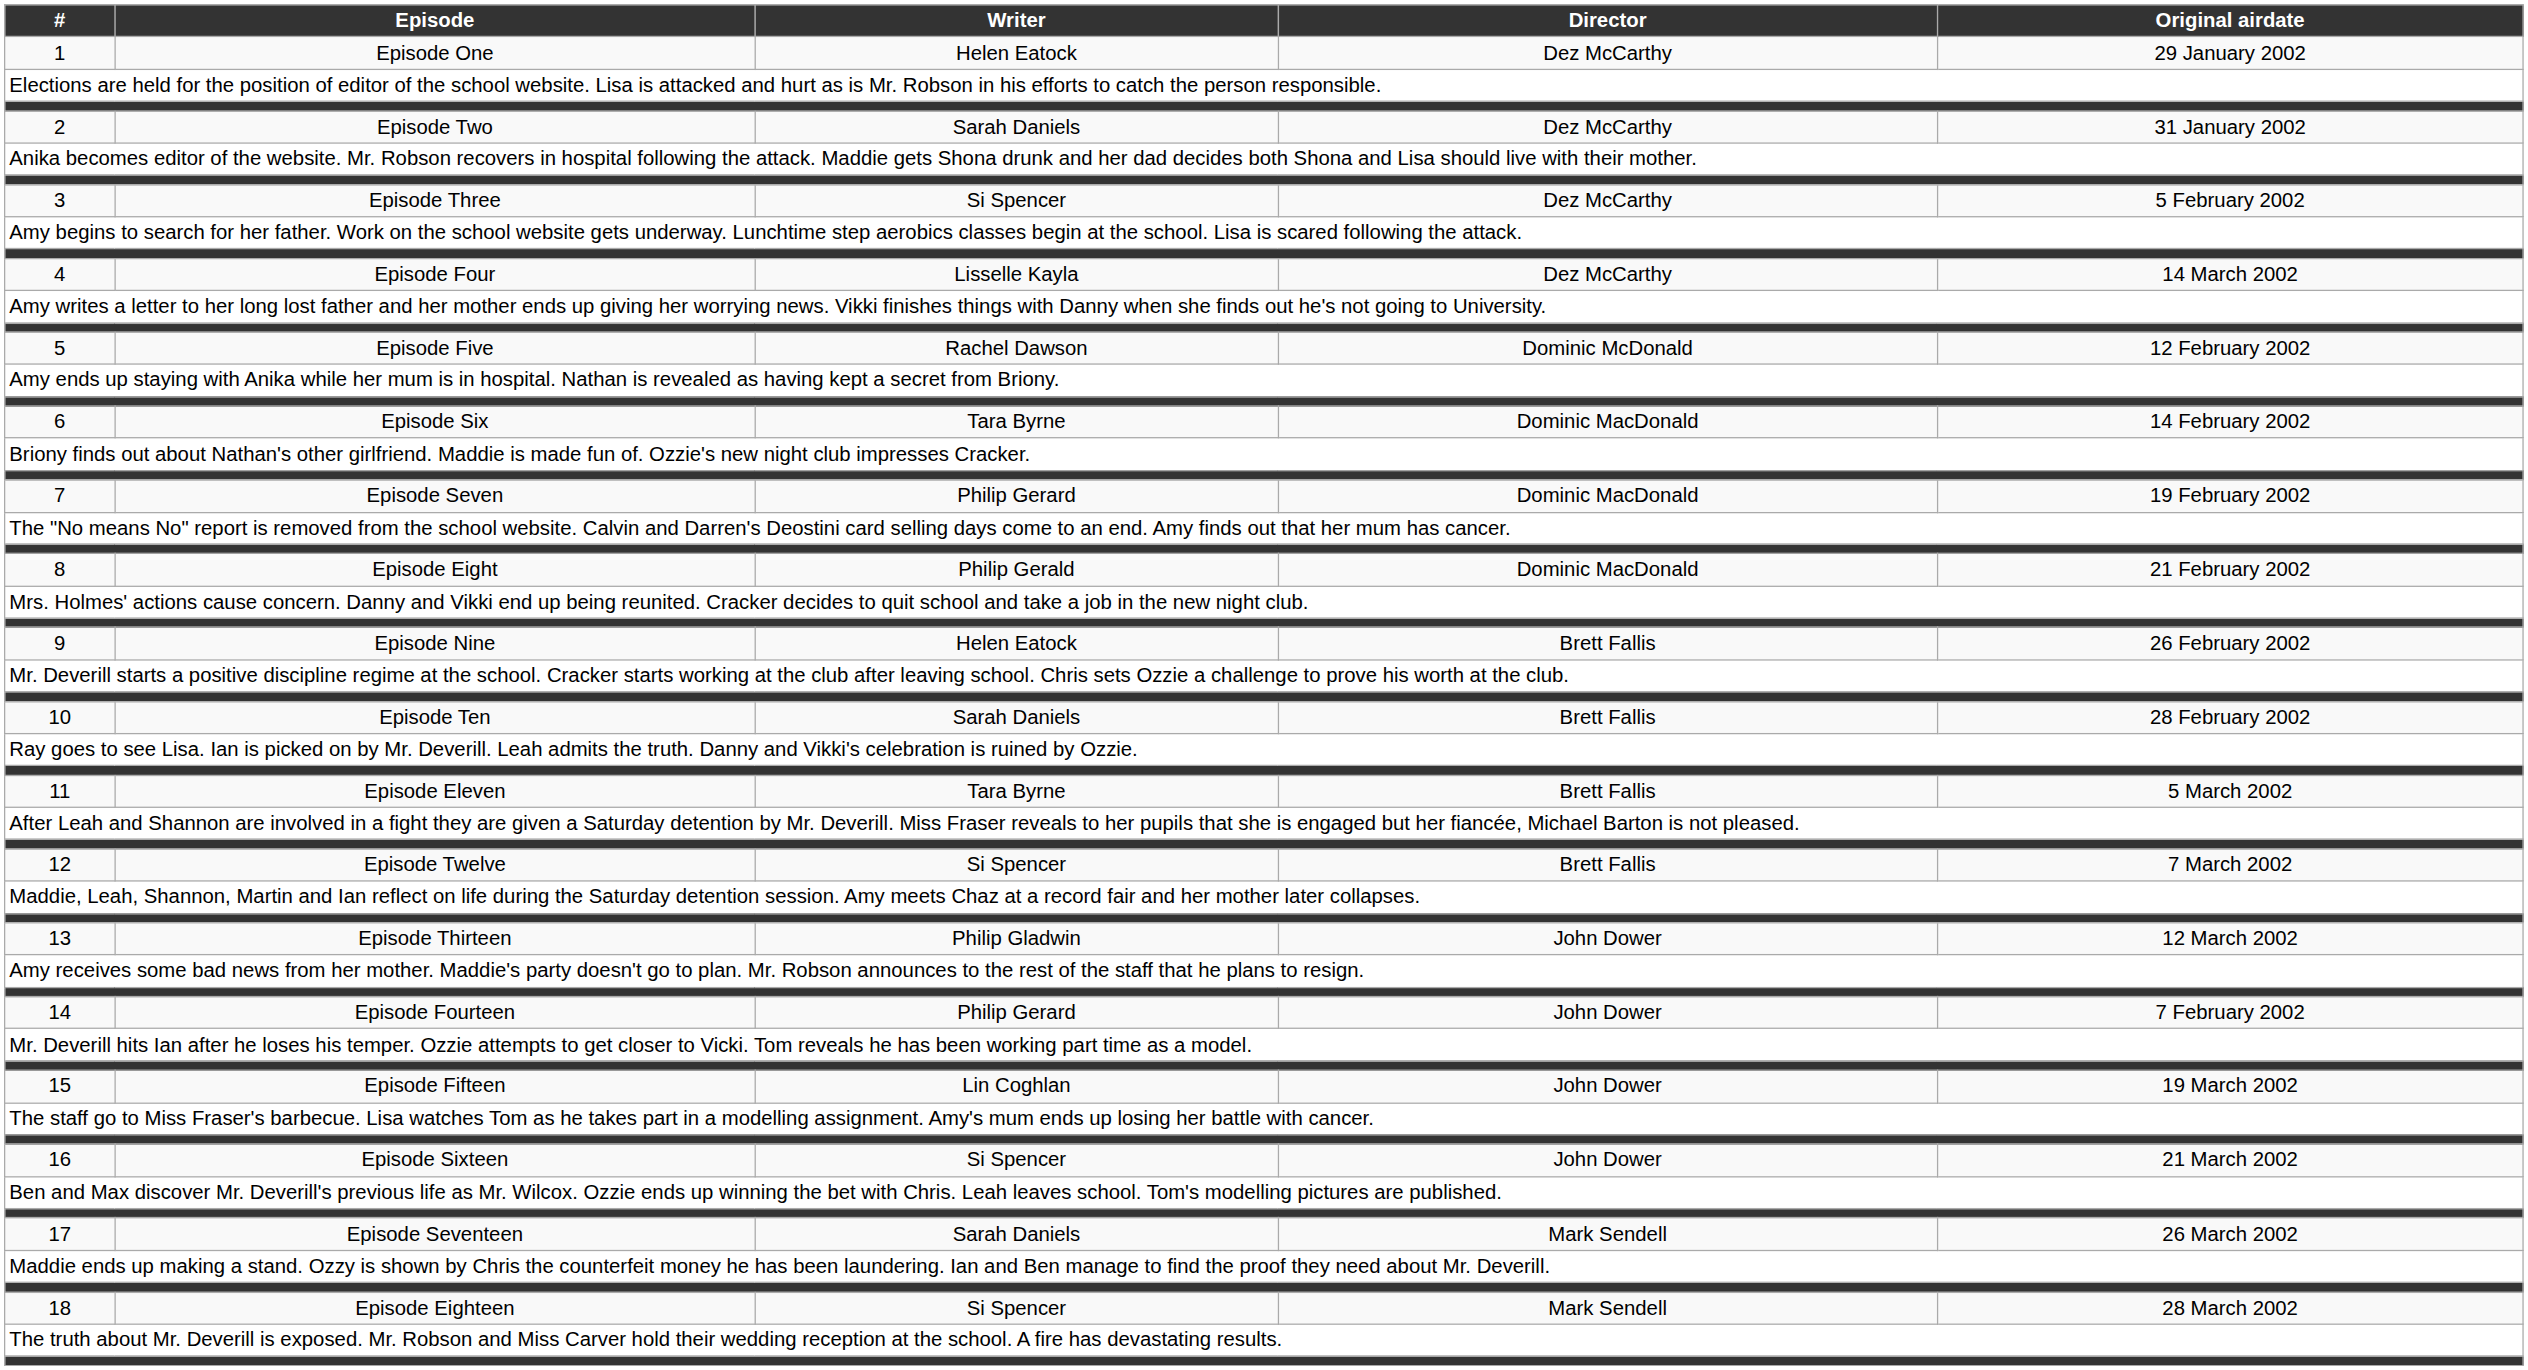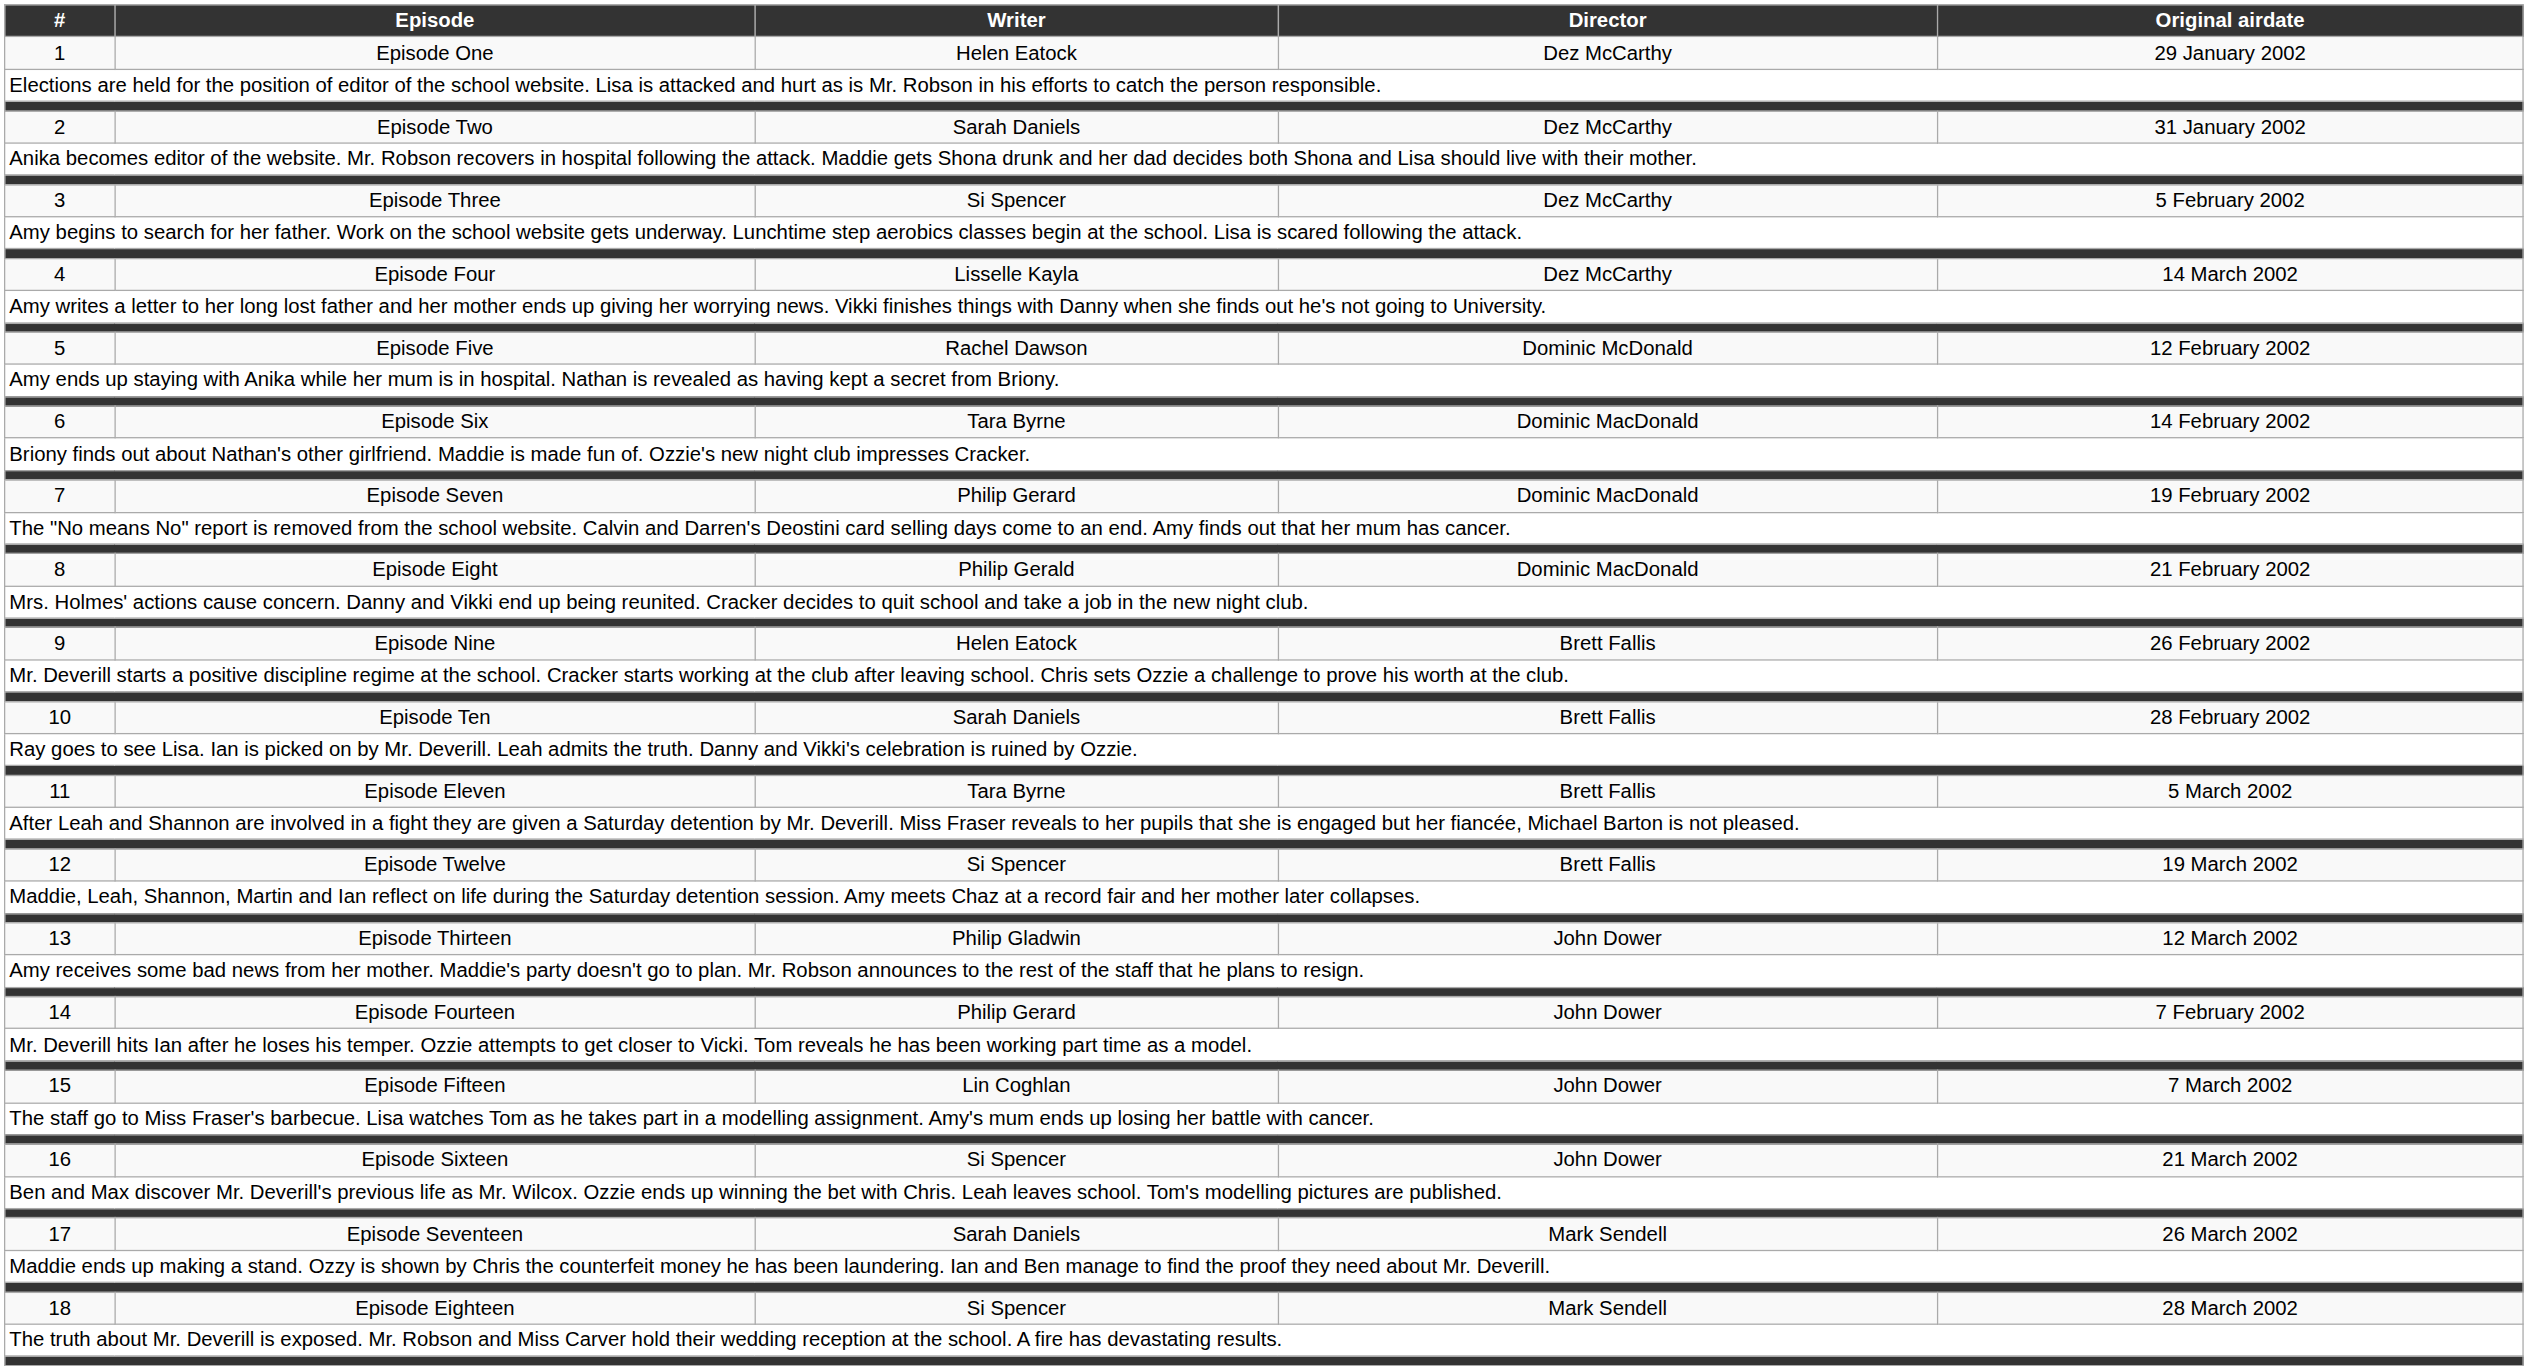12 | Original airdate: 7 March 2002 -> 19 March 2002
15 | Original airdate: 19 March 2002 -> 7 March 2002
